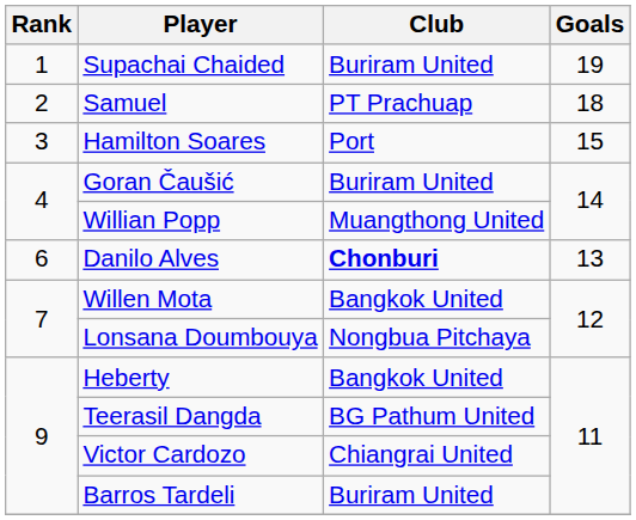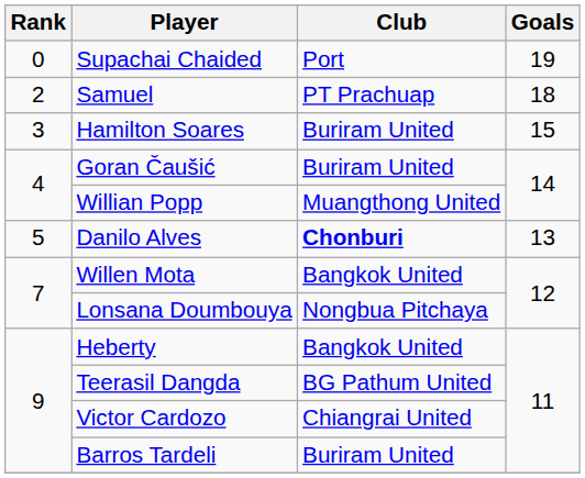Supachai Chaided | Rank: 1 -> 0
Supachai Chaided | Club: Buriram United -> Port
Hamilton Soares | Club: Port -> Buriram United
Danilo Alves | Rank: 6 -> 5
